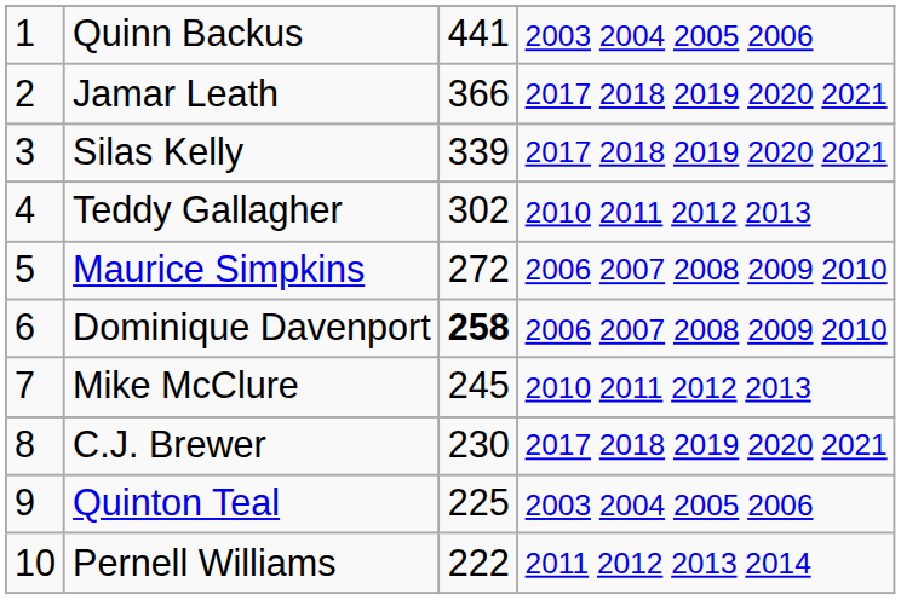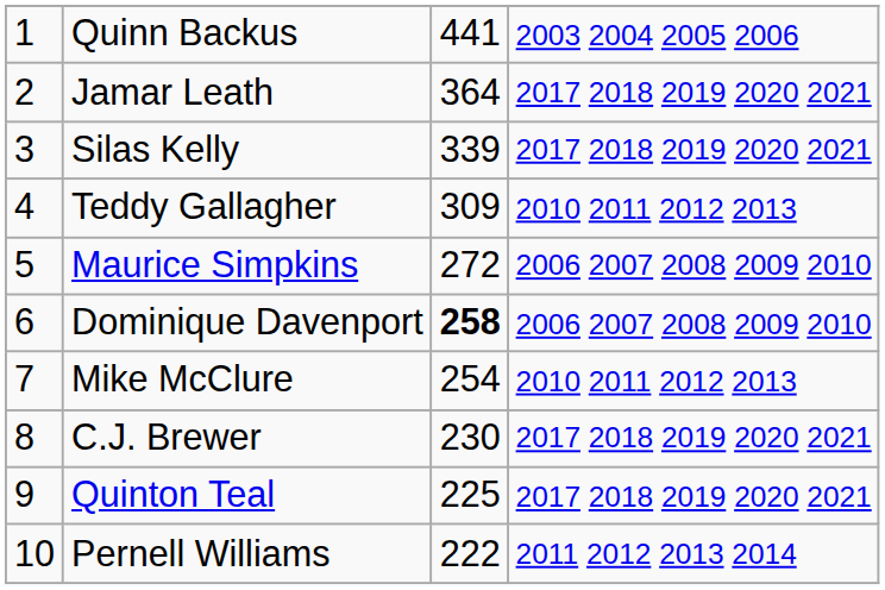Jamar Leath | column 3: 366 -> 364
Teddy Gallagher | column 3: 302 -> 309
Mike McClure | column 3: 245 -> 254
Quinton Teal | column 4: 2003 2004 2005 2006 -> 2017 2018 2019 2020 2021
